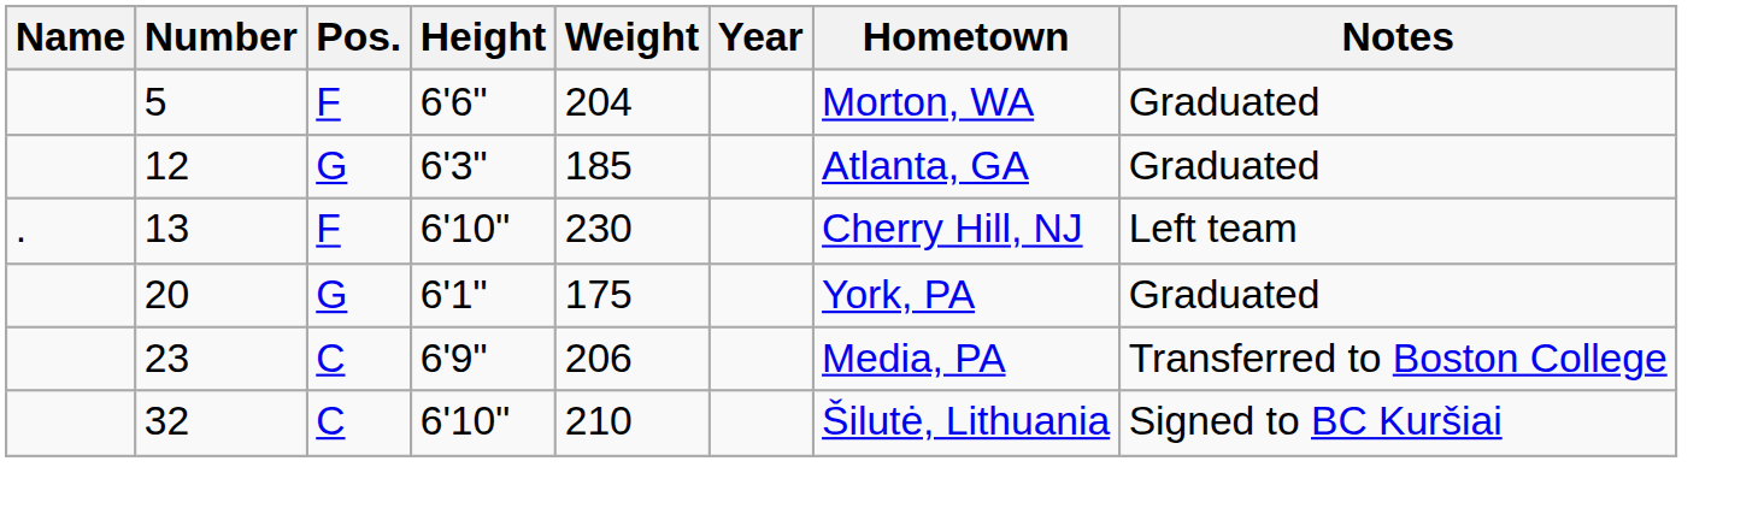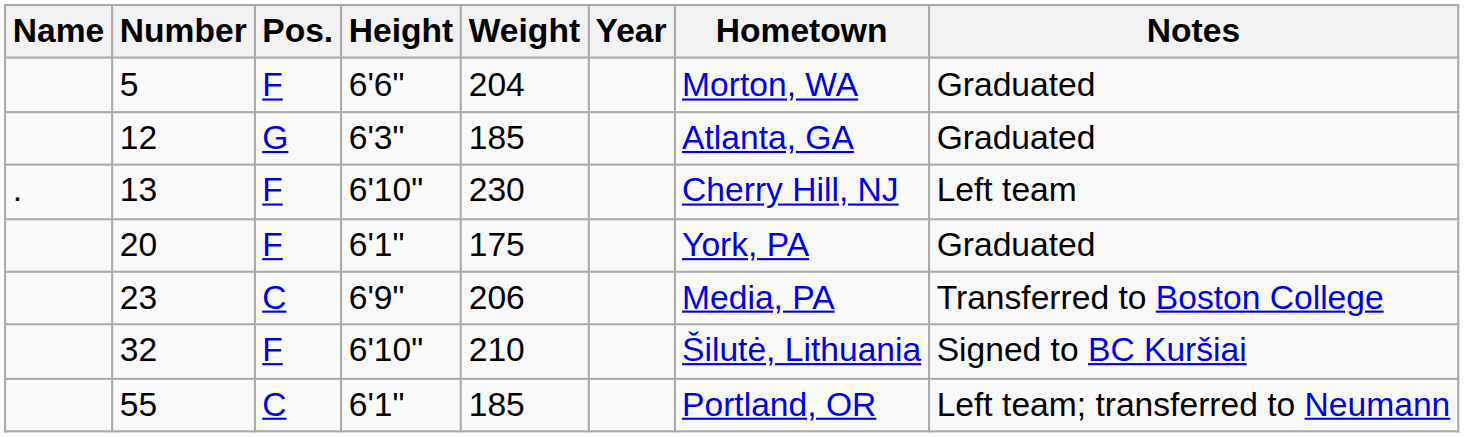20 | Pos.: G -> F
32 | Pos.: C -> F
+ row: 55 | C | 6'1" | 185 | Portland, OR | Left team; transferred to Neumann
